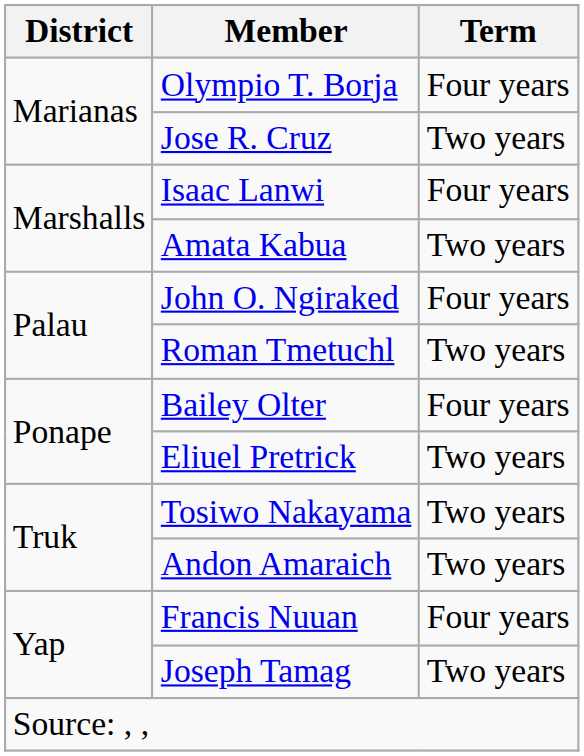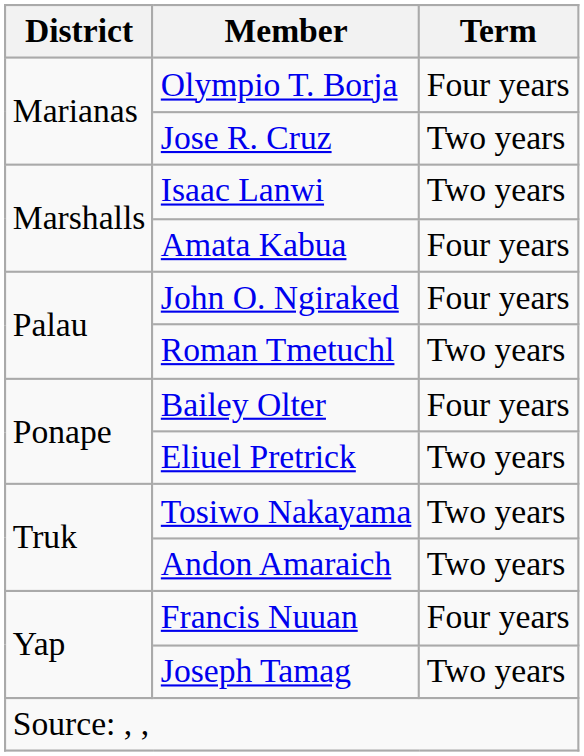Isaac Lanwi | Term: Four years -> Two years
Amata Kabua | Term: Two years -> Four years
